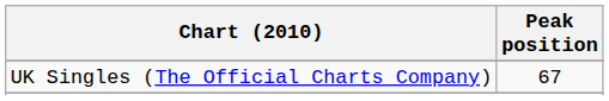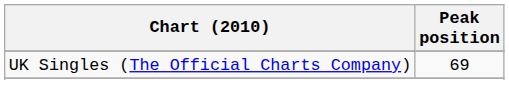UK Singles (The Official Charts Company) | Peak position: 67 -> 69
